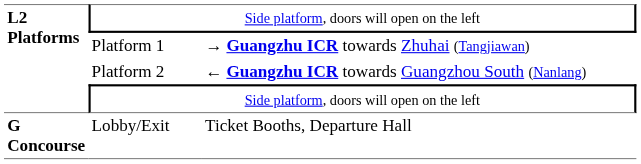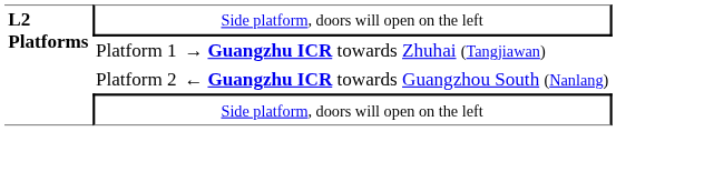- row: G Concourse | Lobby/Exit | Ticket Booths, Departure Hall
